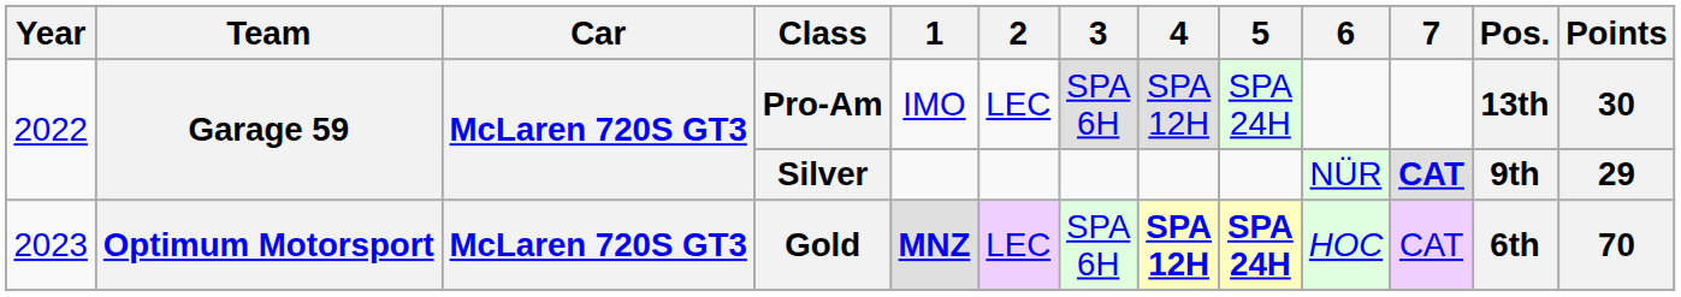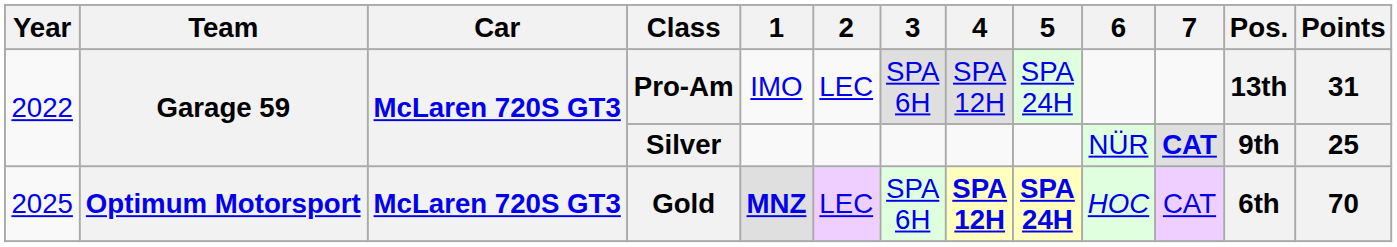Pro-Am | Points: 30 -> 31
Silver | Points: 29 -> 25
Gold | Year: 2023 -> 2025
